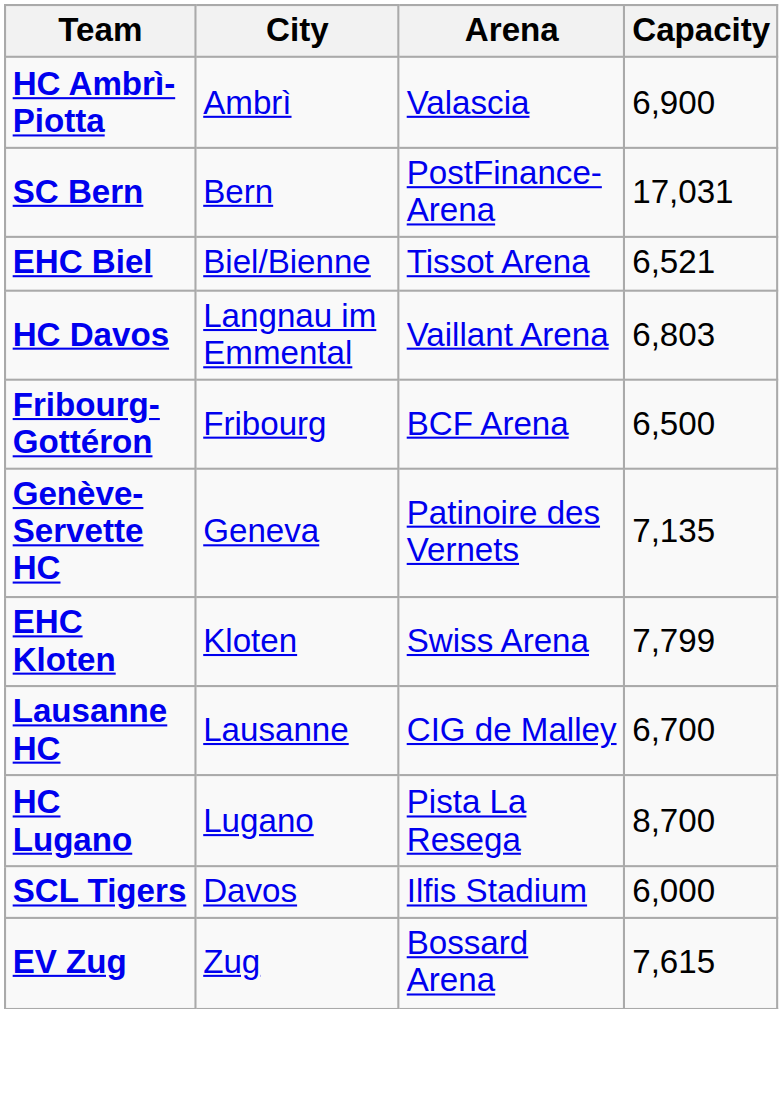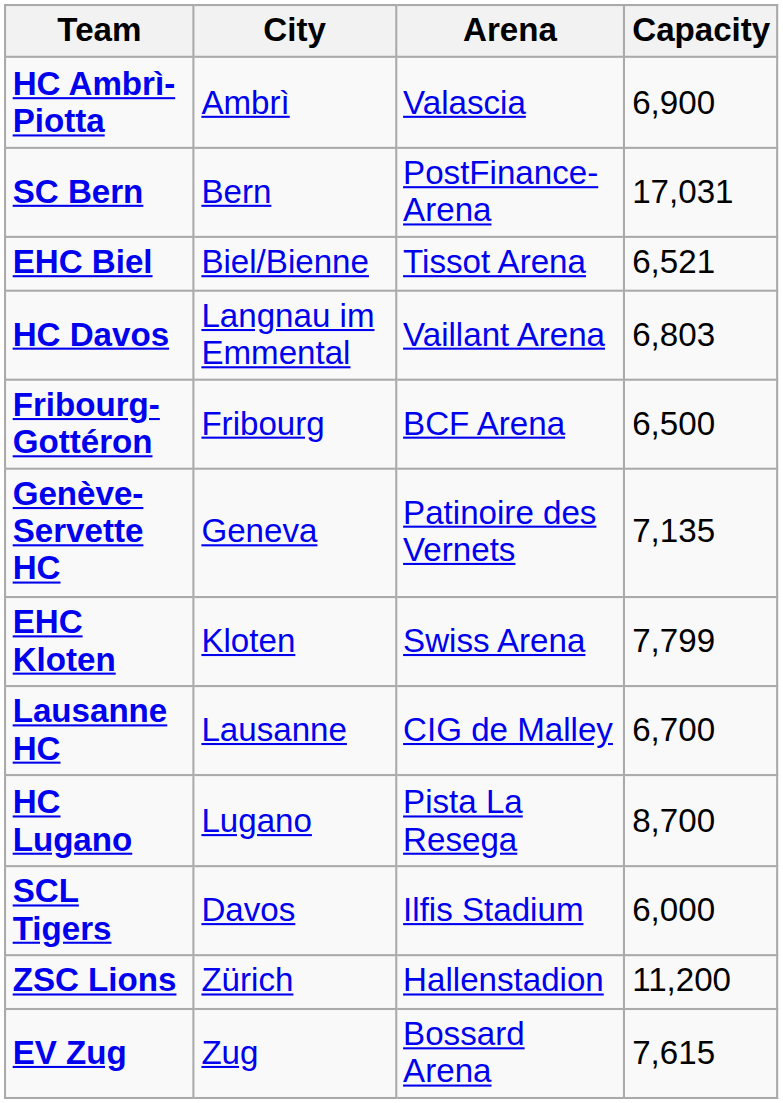+ row: ZSC Lions | Zürich | Hallenstadion | 11,200
